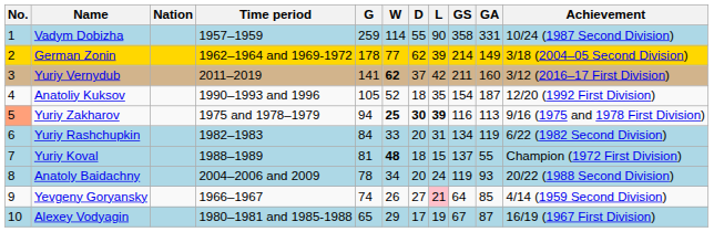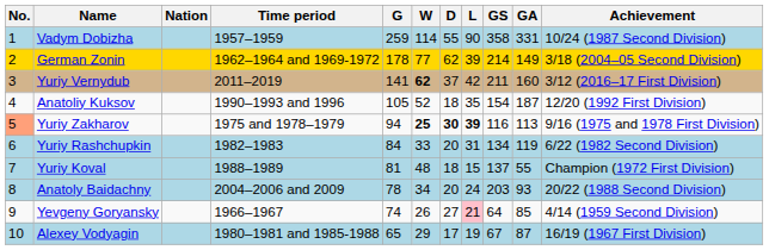Yuriy Koval | W: bold -> normal
Anatoly Baidachny | GS: 119 -> 203
